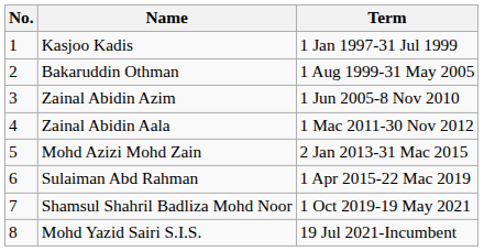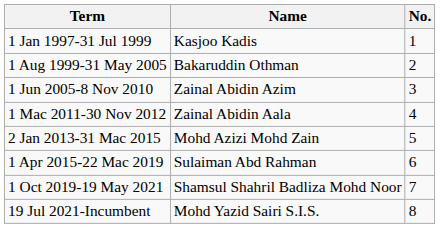columns swapped: No. <-> Term
